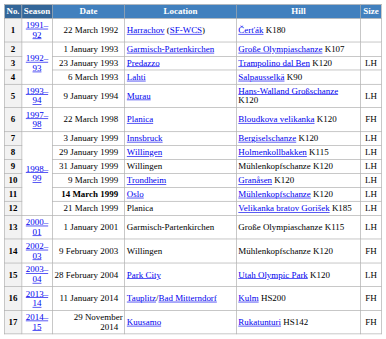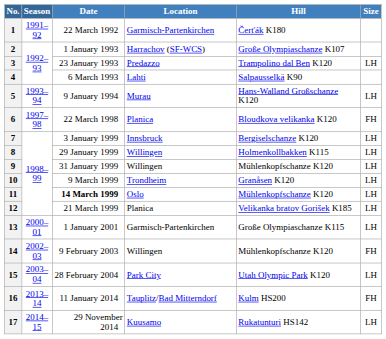1 | Location: Harrachov (SF-WCS) -> Garmisch-Partenkirchen
2 | Location: Garmisch-Partenkirchen -> Harrachov (SF-WCS)
17 | Size: FH -> LH
